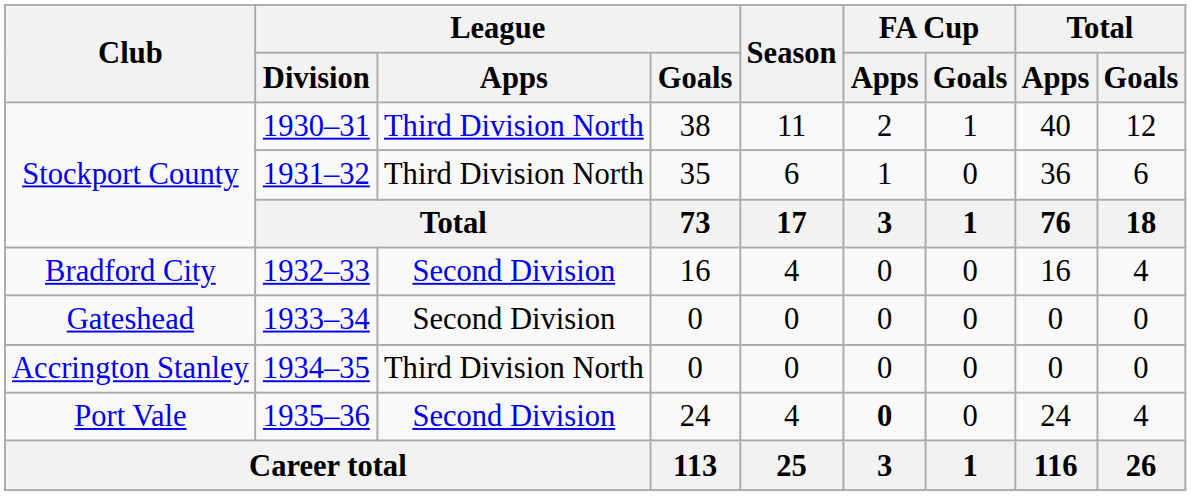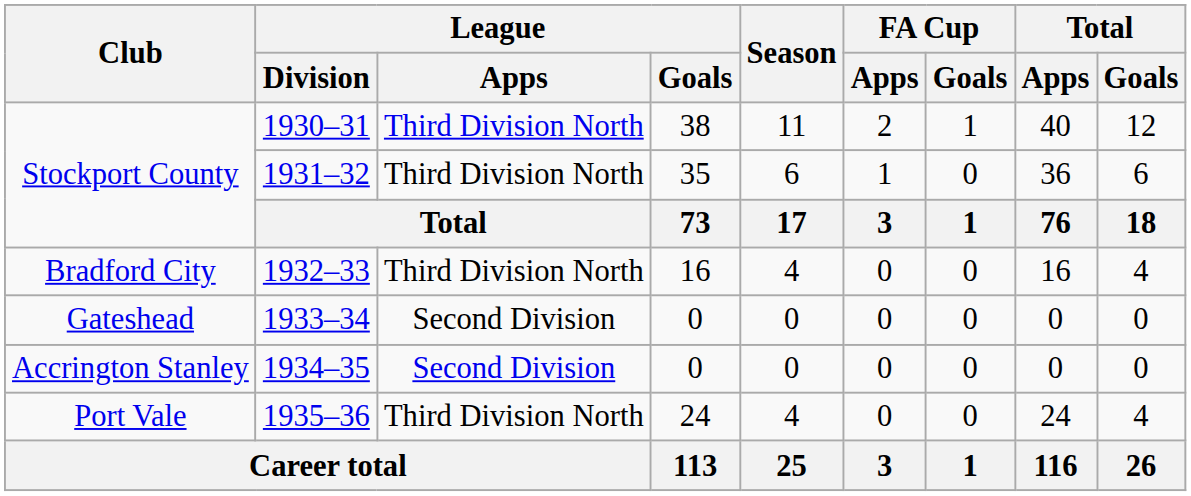1932–33 | League / Apps: Second Division -> Third Division North
1934–35 | League / Apps: Third Division North -> Second Division
1935–36 | League / Apps: Second Division -> Third Division North
1935–36 | FA Cup / Apps: bold -> normal
